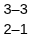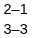rows swapped: 2–1 <-> 3–3
